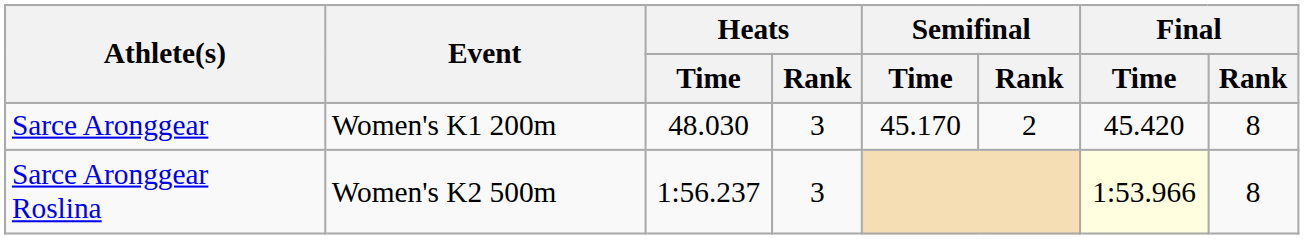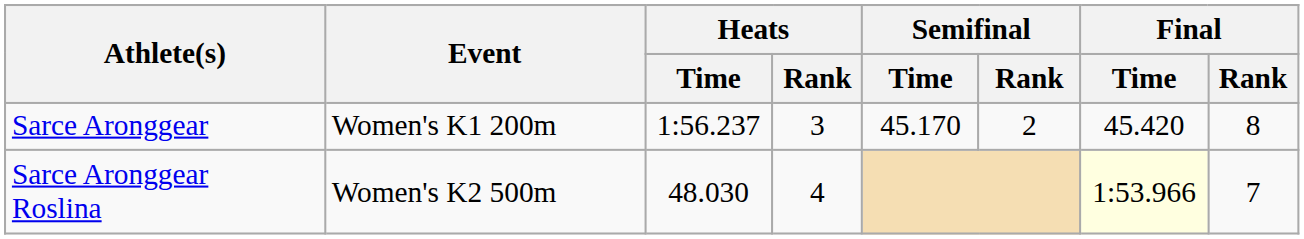Sarce Aronggear | Heats / Time: 48.030 -> 1:56.237
Sarce Aronggear Roslina | Heats / Time: 1:56.237 -> 48.030
Sarce Aronggear Roslina | Heats / Rank: 3 -> 4
Sarce Aronggear Roslina | Final / Rank: 8 -> 7
